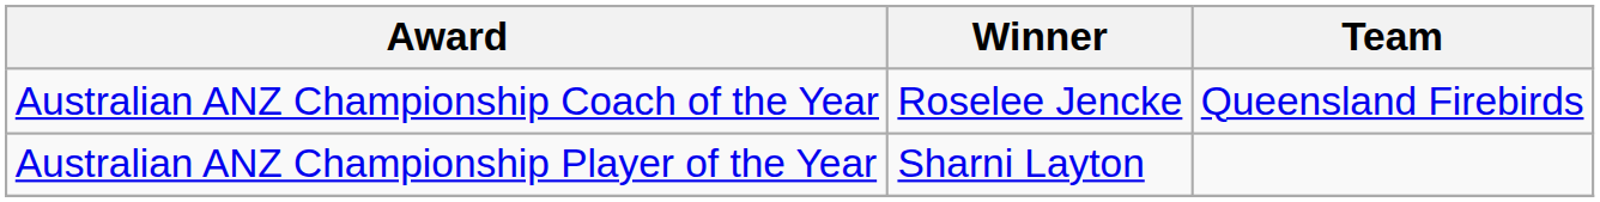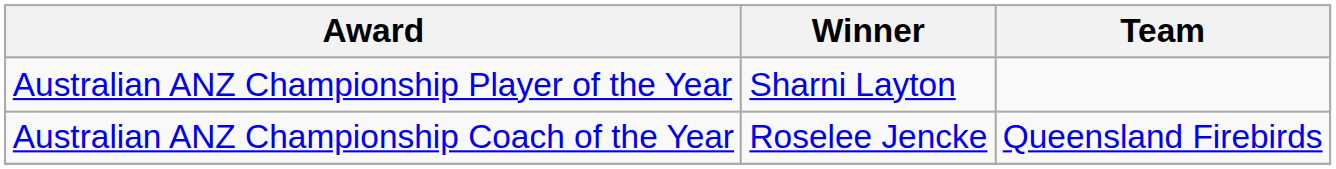rows swapped: Australian ANZ Championship Player of the Year <-> Australian ANZ Championship Coach of the Year
